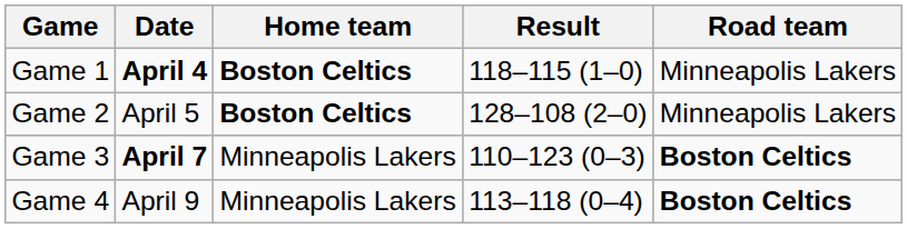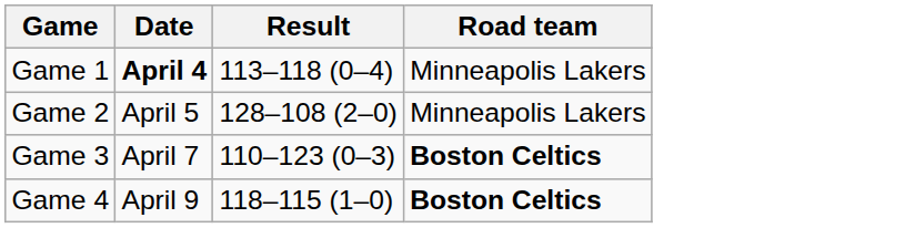- column: Home team | Boston Celtics | Boston Celtics | Minneapolis Lakers | Minneapolis Lakers
Game 1 | Result: 118–115 (1–0) -> 113–118 (0–4)
Game 3 | Date: bold -> normal
Game 4 | Result: 113–118 (0–4) -> 118–115 (1–0)
